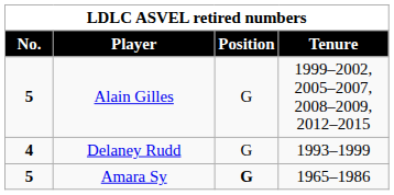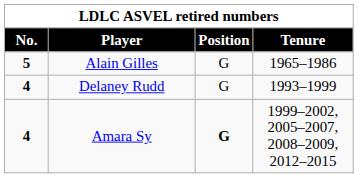Alain Gilles | Tenure: 1999–2002, 2005–2007, 2008–2009, 2012–2015 -> 1965–1986
Amara Sy | No.: 5 -> 4
Amara Sy | Tenure: 1965–1986 -> 1999–2002, 2005–2007, 2008–2009, 2012–2015
